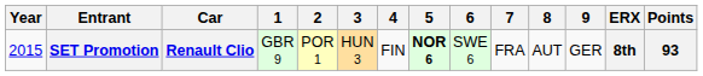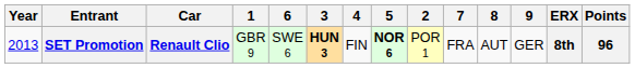columns swapped: 2 <-> 6
SET Promotion | Year: 2015 -> 2013
SET Promotion | 3: normal -> bold
SET Promotion | Points: 93 -> 96
